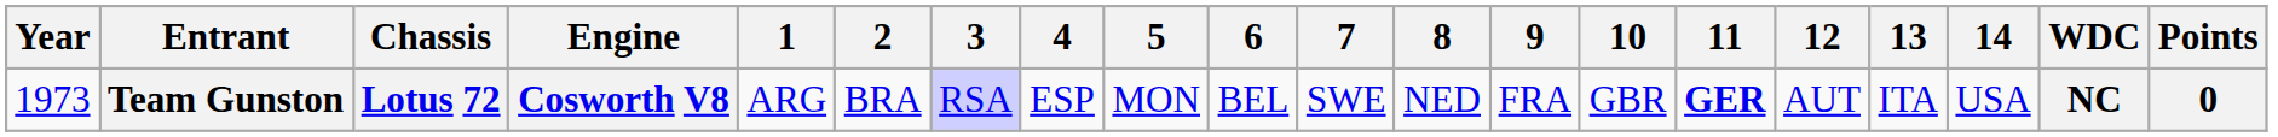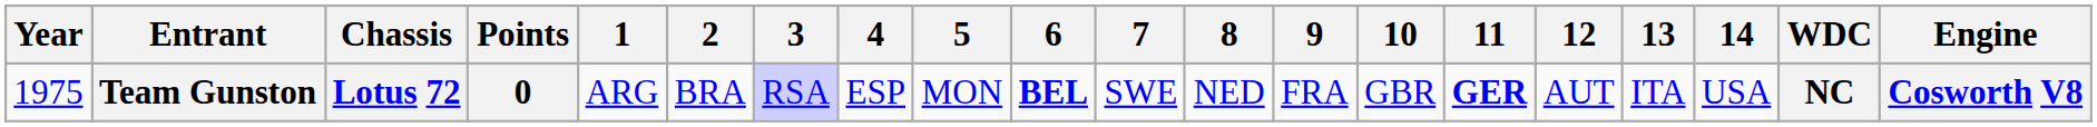columns swapped: Engine <-> Points
Team Gunston | Year: 1973 -> 1975
Team Gunston | 6: normal -> bold
